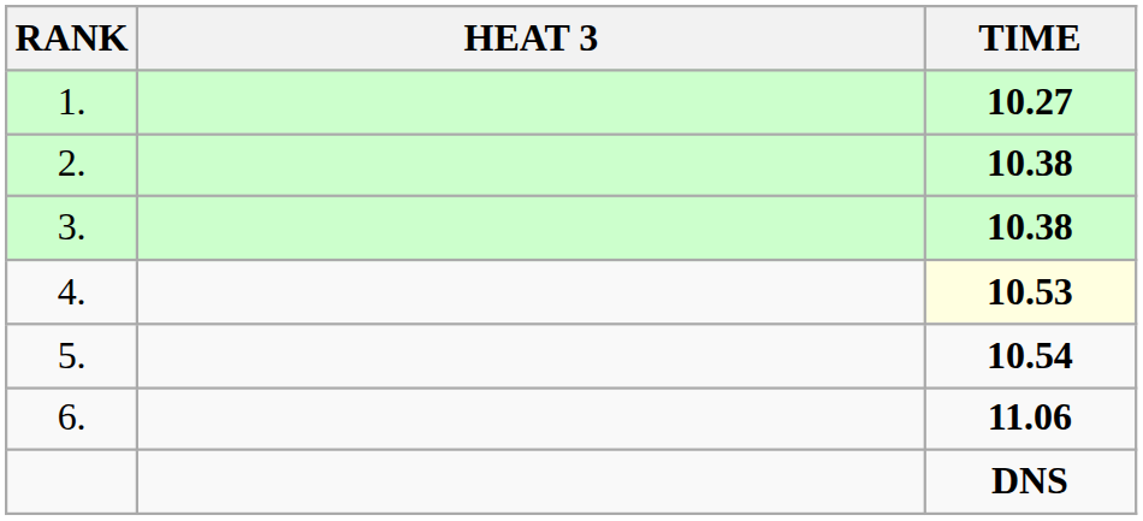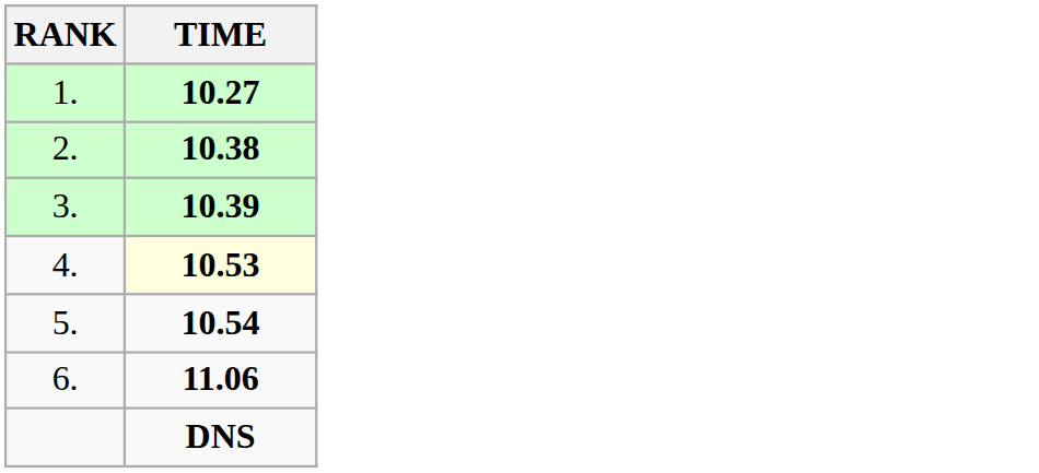- column: HEAT 3
3. | TIME: 10.38 -> 10.39
